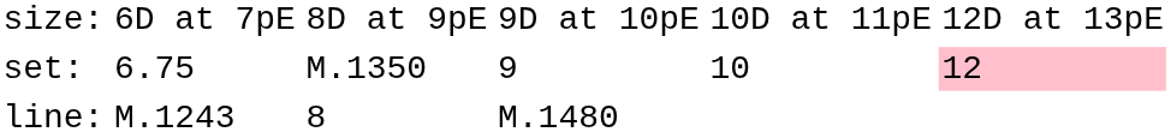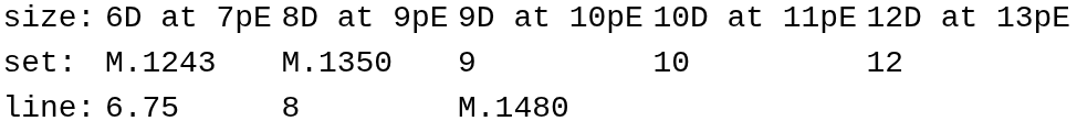set: | column 2: 6.75 -> M.1243
set: | column 6: pink background -> no background
line: | column 2: M.1243 -> 6.75
